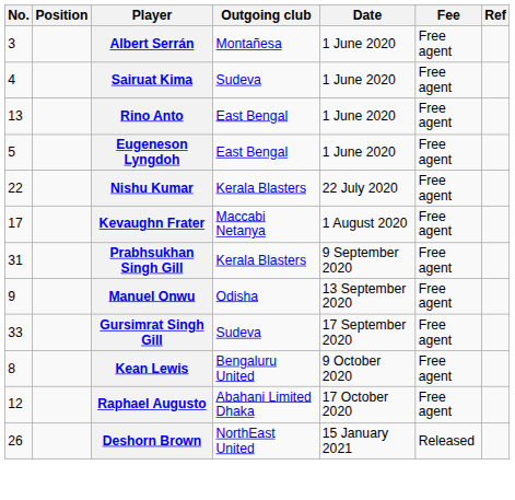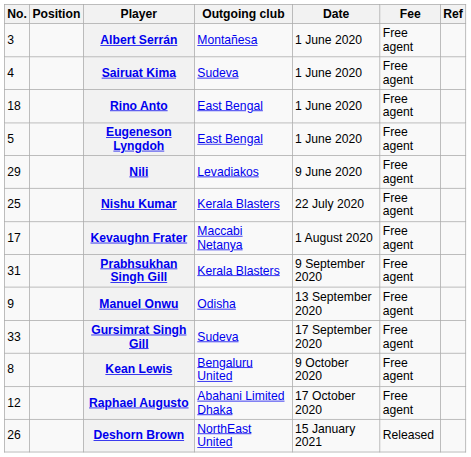Rino Anto | No.: 13 -> 18
+ row: 29 | Nili | Levadiakos | 9 June 2020 | Free agent
Nishu Kumar | No.: 22 -> 25
